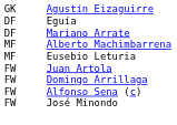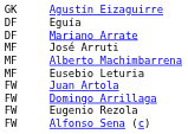+ row: MF | José Arruti
+ row: FW | Eugenio Rezola
- row: FW | José Minondo
